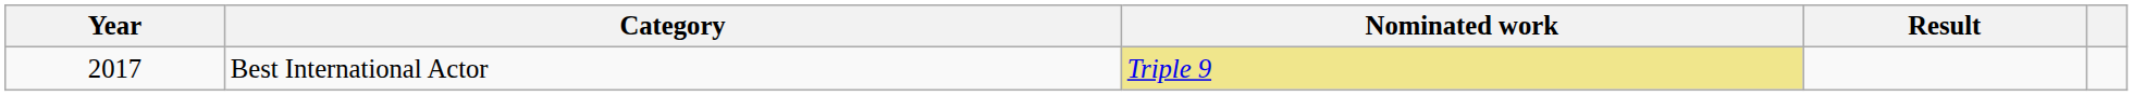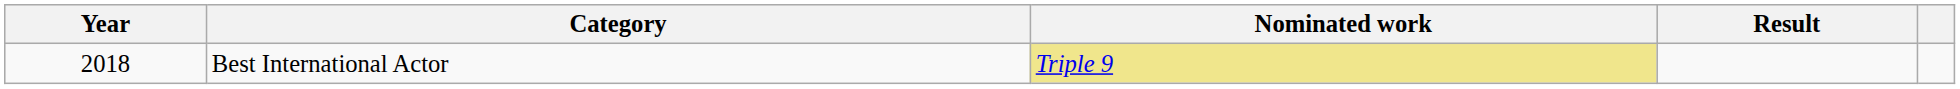Best International Actor | Year: 2017 -> 2018
